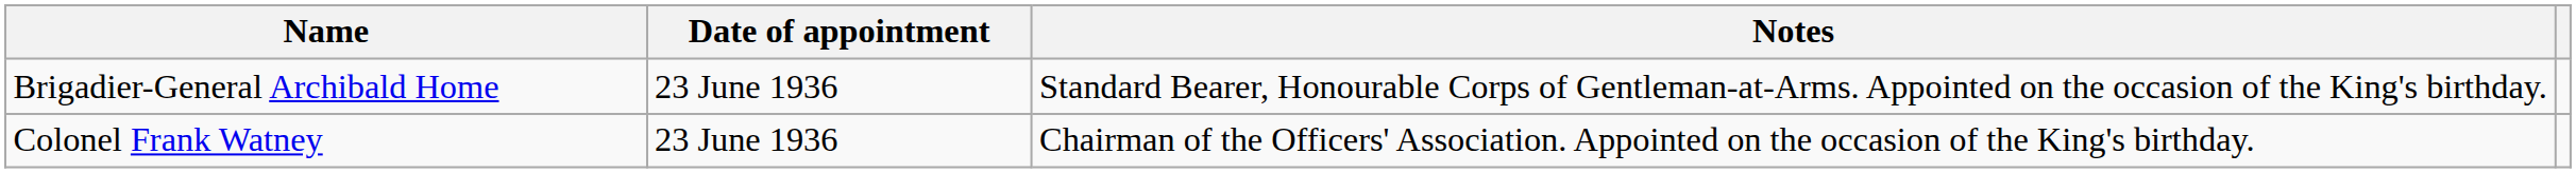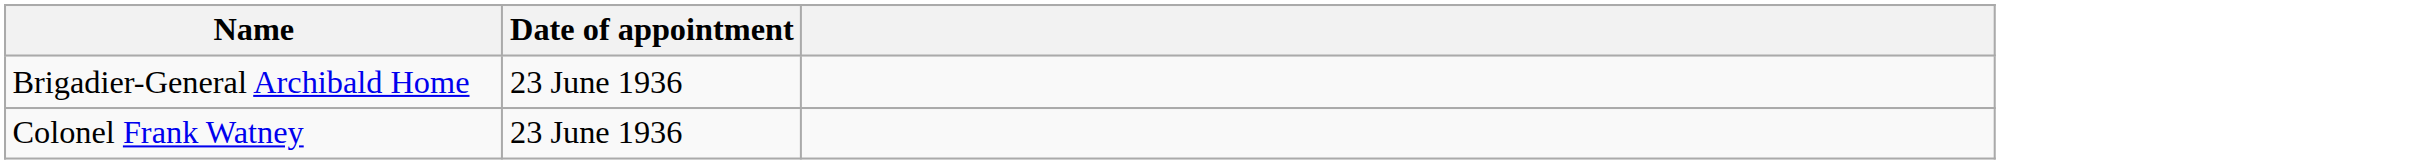- column: Notes | Standard Bearer, Honourable Corps of Gentleman-at-Arms. Appointed on the occasion of the King's birthday. | Chairman of the Officers' Association. Appointed on the occasion of the King's birthday.
